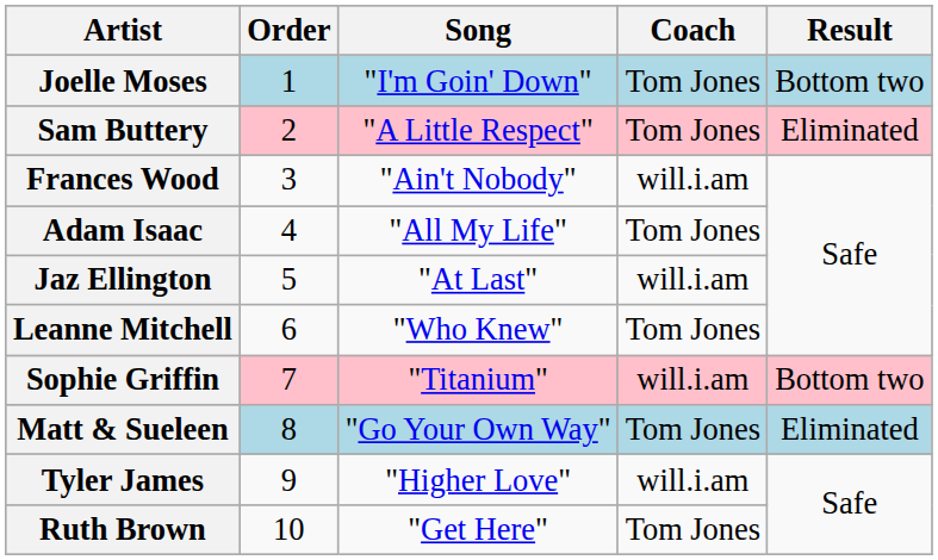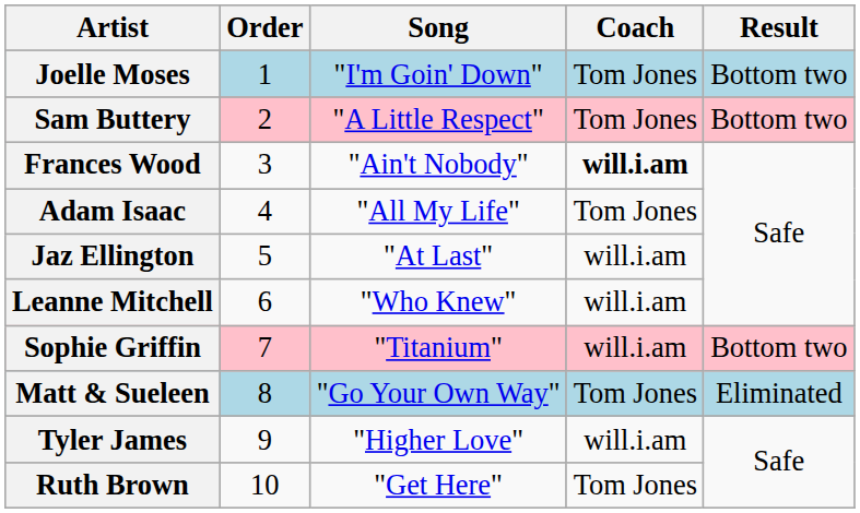Sam Buttery | Result: Eliminated -> Bottom two
Frances Wood | Coach: normal -> bold
Leanne Mitchell | Coach: Tom Jones -> will.i.am
